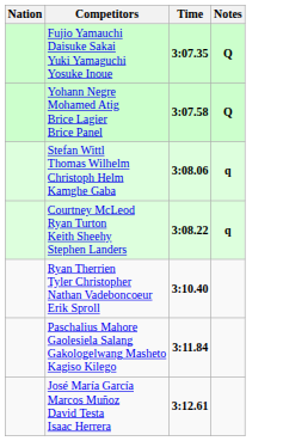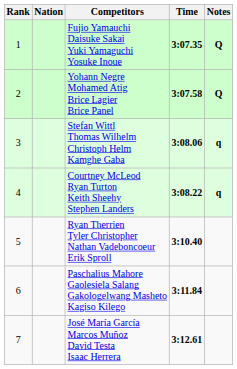+ column: Rank | 1 | 2 | 3 | 4 | 5 | 6 | 7
